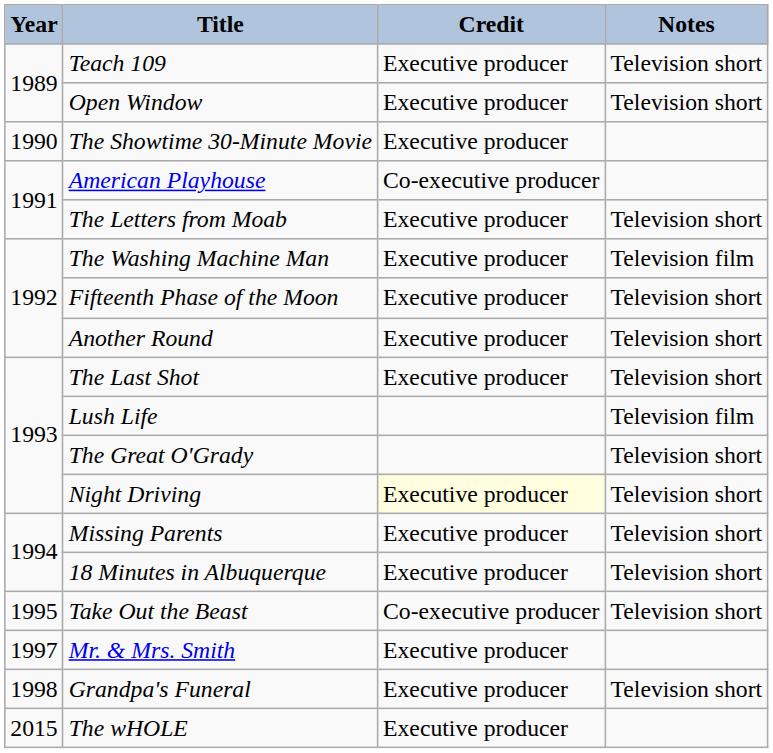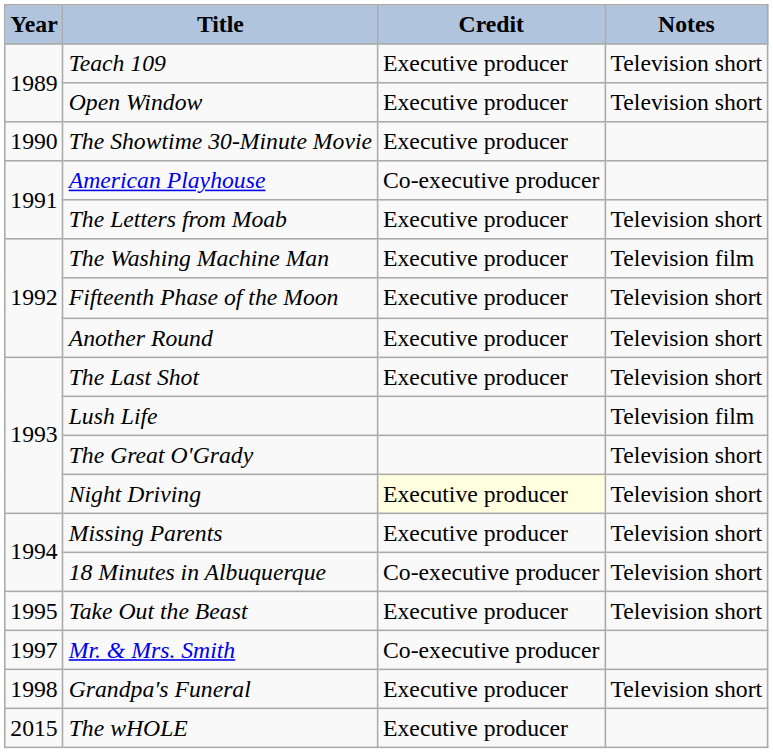18 Minutes in Albuquerque | Credit: Executive producer -> Co-executive producer
Take Out the Beast | Credit: Co-executive producer -> Executive producer
Mr. & Mrs. Smith | Credit: Executive producer -> Co-executive producer
